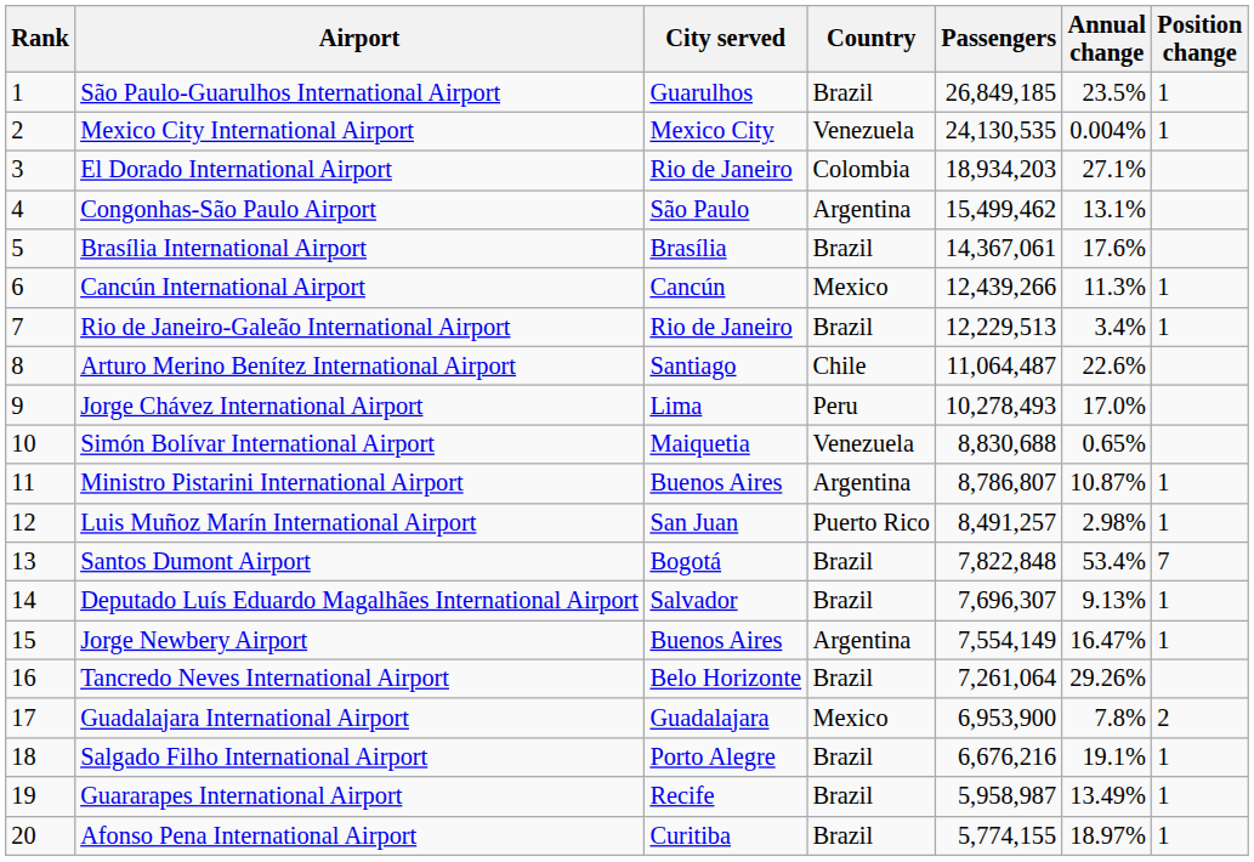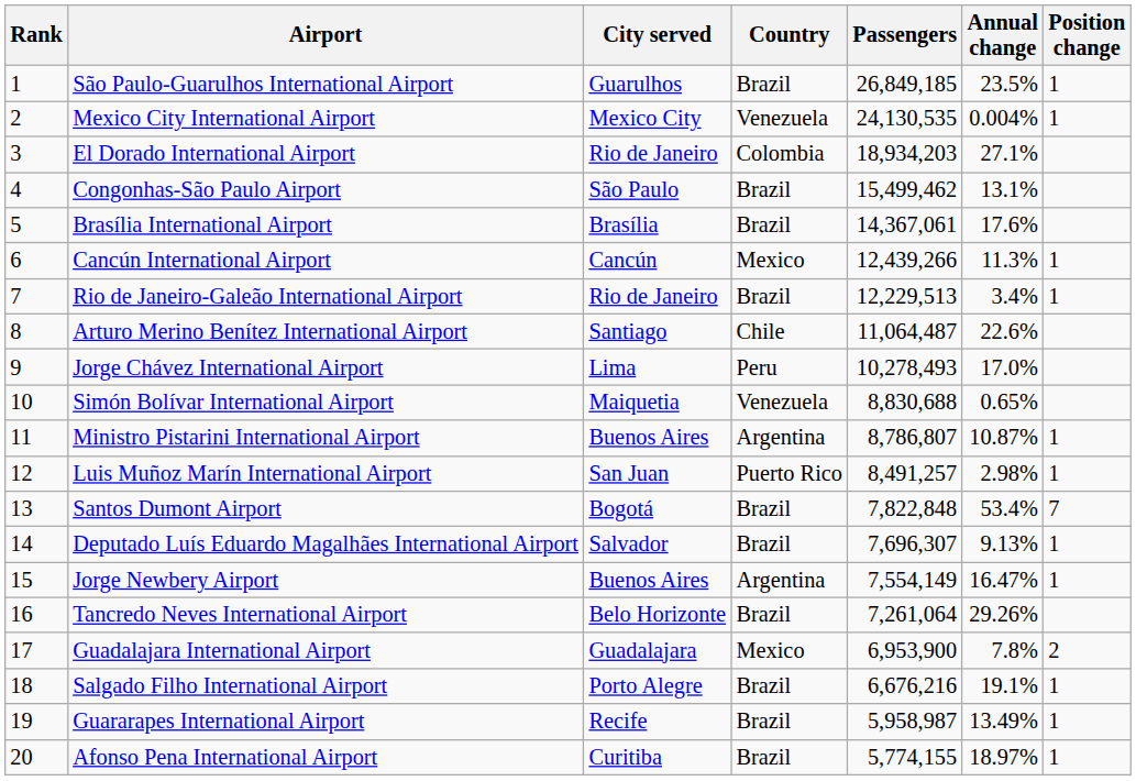Congonhas-São Paulo Airport | Country: Argentina -> Brazil
